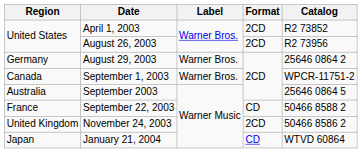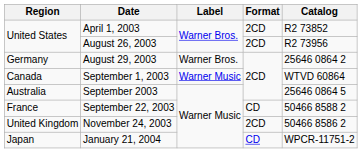September 1, 2003 | Label: Warner Bros. -> Warner Music
September 1, 2003 | Catalog: WPCR-11751-2 -> WTVD 60864
January 21, 2004 | Catalog: WTVD 60864 -> WPCR-11751-2
